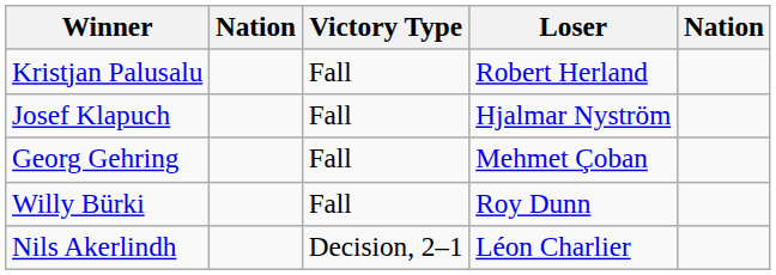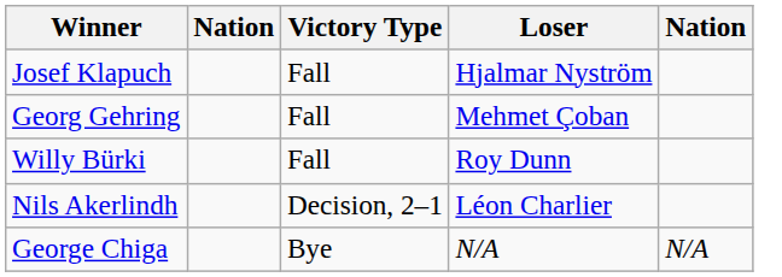- row: Kristjan Palusalu | Fall | Robert Herland
+ row: George Chiga | Bye | N/A | N/A
